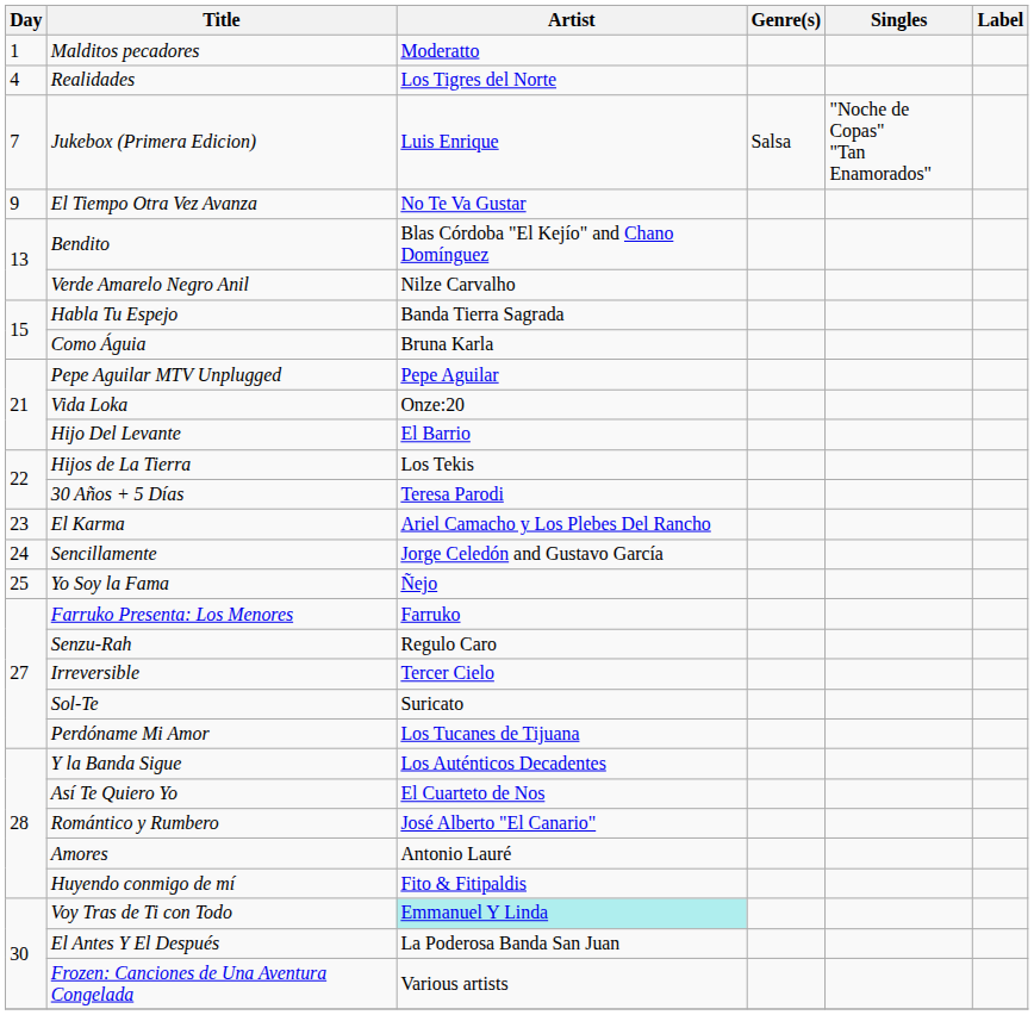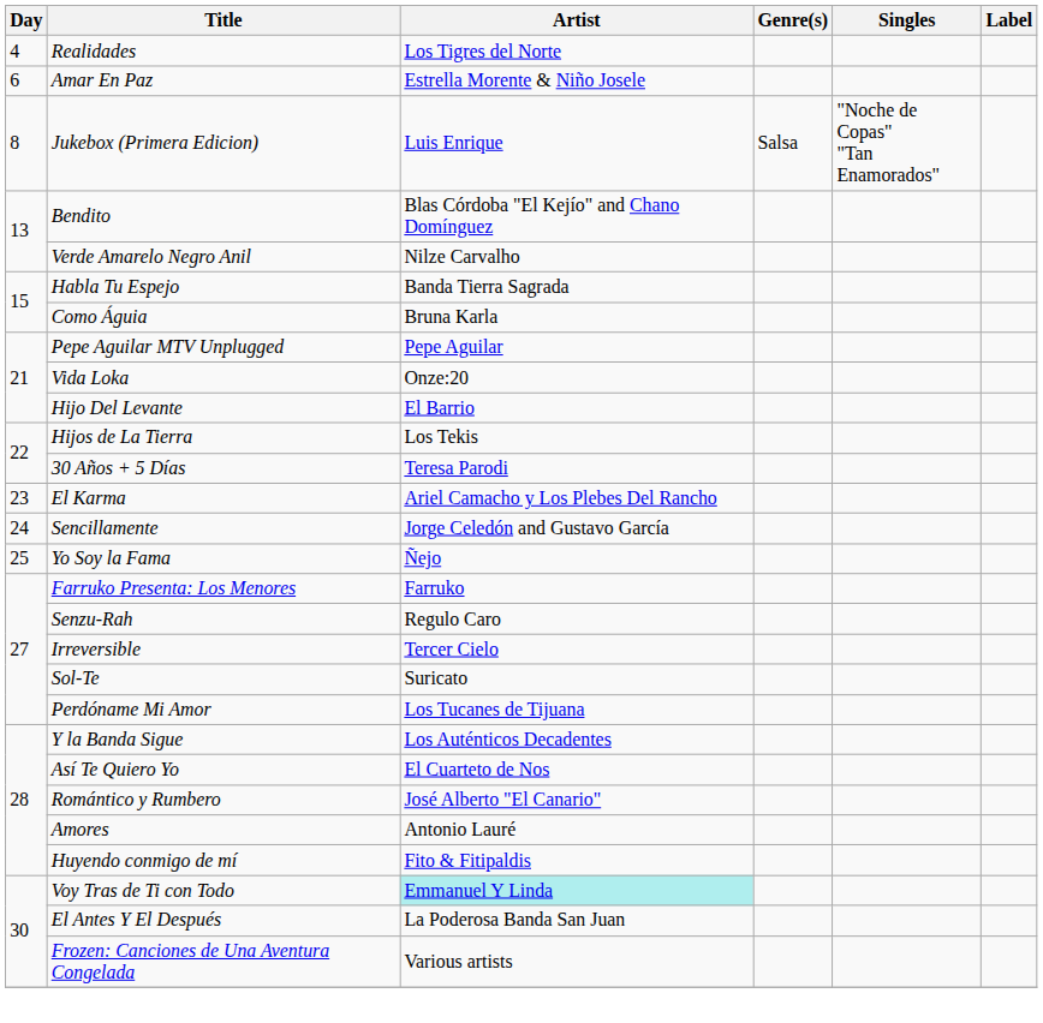- row: 1 | Malditos pecadores | Moderatto
+ row: 6 | Amar En Paz | Estrella Morente & Niño Josele
Jukebox (Primera Edicion) | Day: 7 -> 8
- row: 9 | El Tiempo Otra Vez Avanza | No Te Va Gustar
